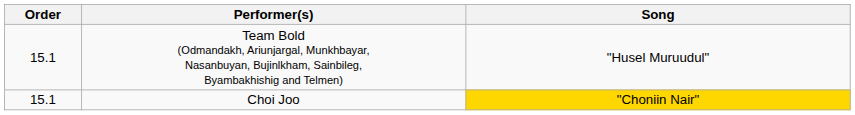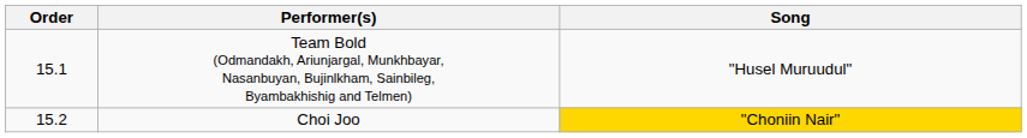Choi Joo | Order: 15.1 -> 15.2
